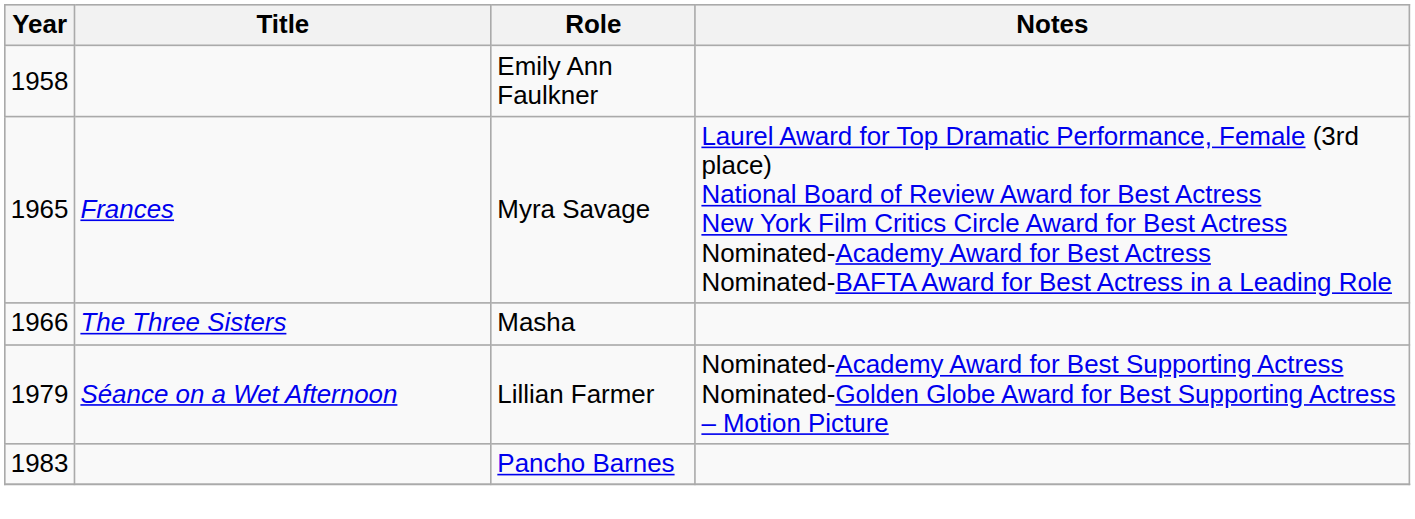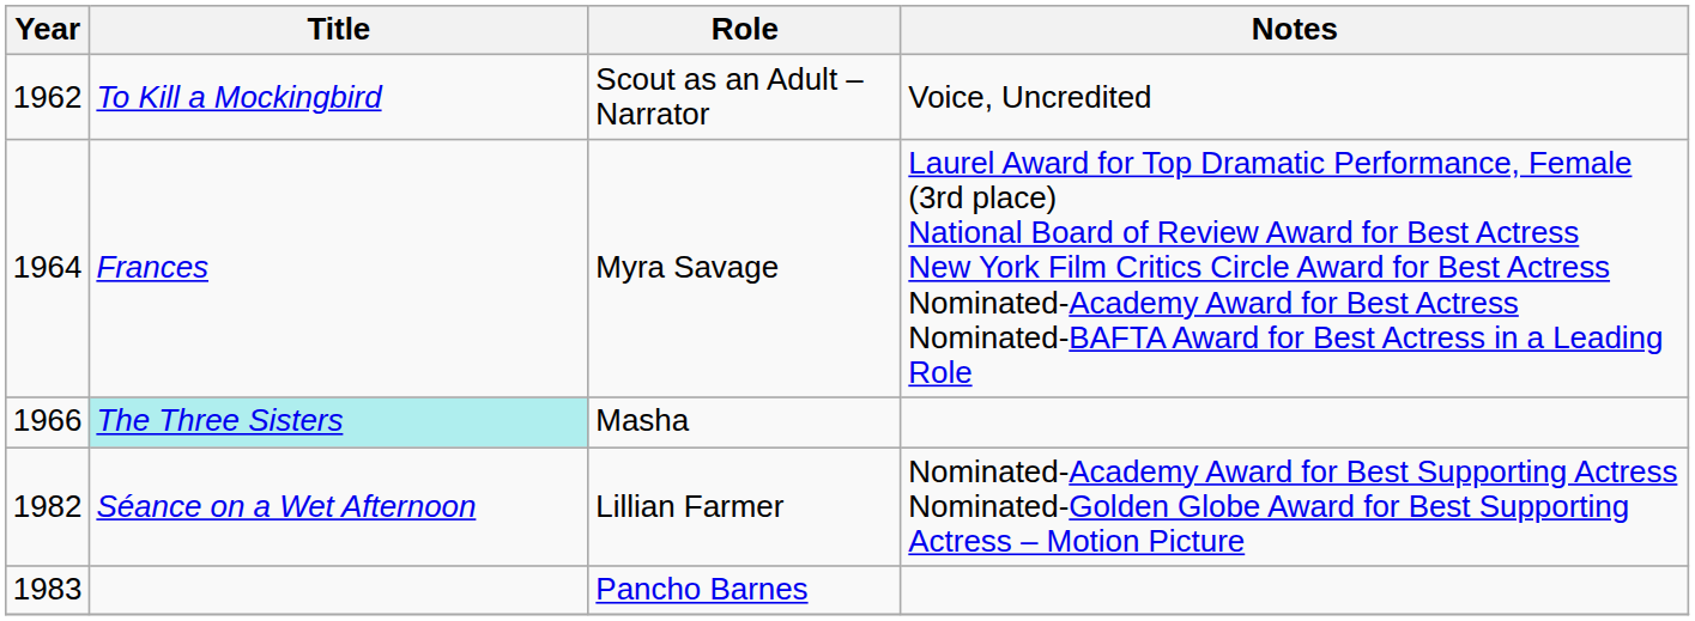- row: 1958 | Emily Ann Faulkner
+ row: 1962 | To Kill a Mockingbird | Scout as an Adult – Narrator | Voice, Uncredited
Myra Savage | Year: 1965 -> 1964
Masha | Title: no background -> paleturquoise background
Lillian Farmer | Year: 1979 -> 1982
